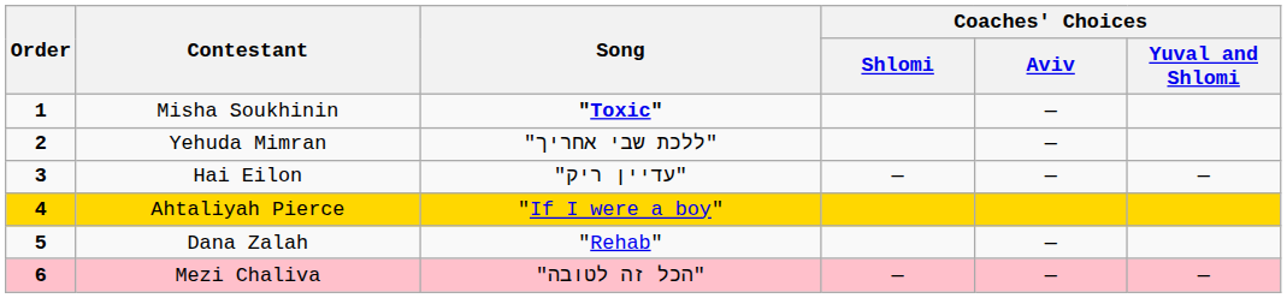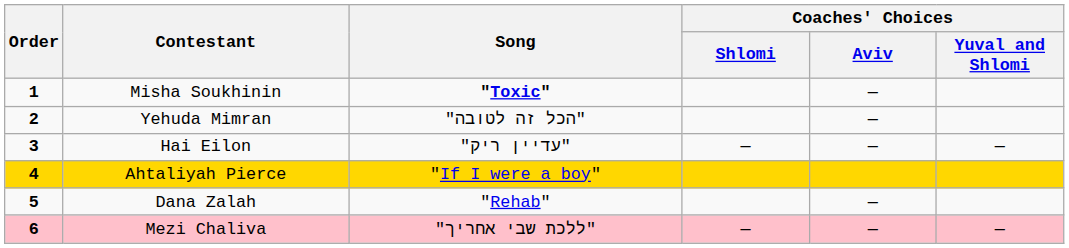Yehuda Mimran | Song: "ללכת שבי אחריך" -> "הכל זה לטובה"
Mezi Chaliva | Song: "הכל זה לטובה" -> "ללכת שבי אחריך"
